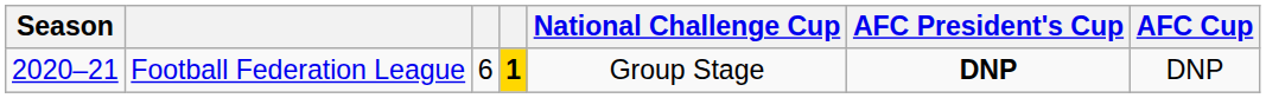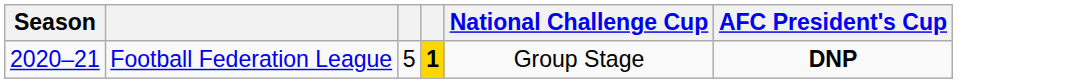- column: AFC Cup | DNP
Football Federation League | column 3: 6 -> 5
